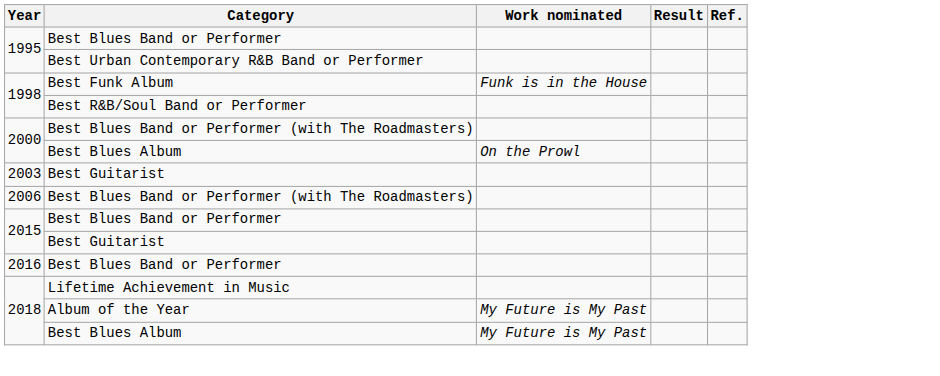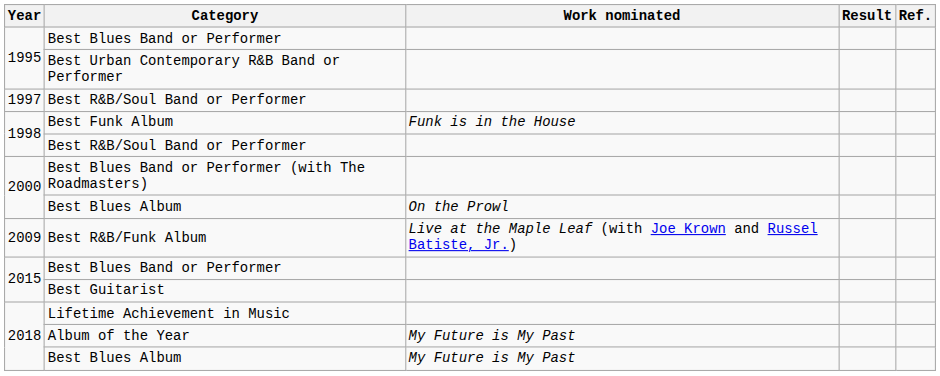+ row: 1997 | Best R&B/Soul Band or Performer
- row: 2003 | Best Guitarist
- row: 2006 | Best Blues Band or Performer (with The Roadmasters)
+ row: 2009 | Best R&B/Funk Album | Live at the Maple Leaf (with Joe Krown and Russel Batiste, Jr.)
- row: 2016 | Best Blues Band or Performer
